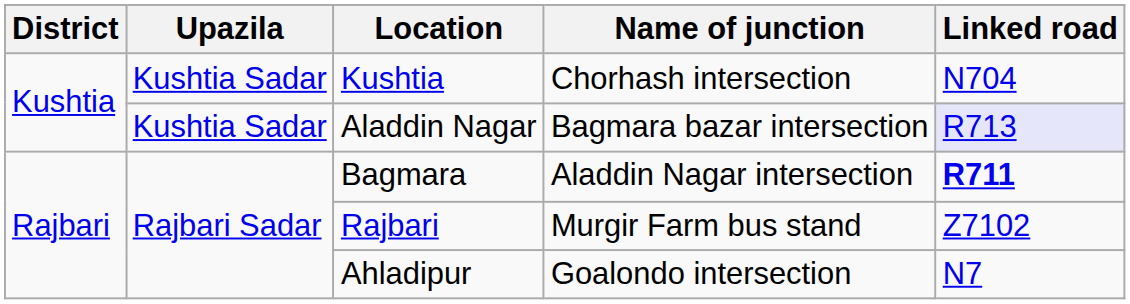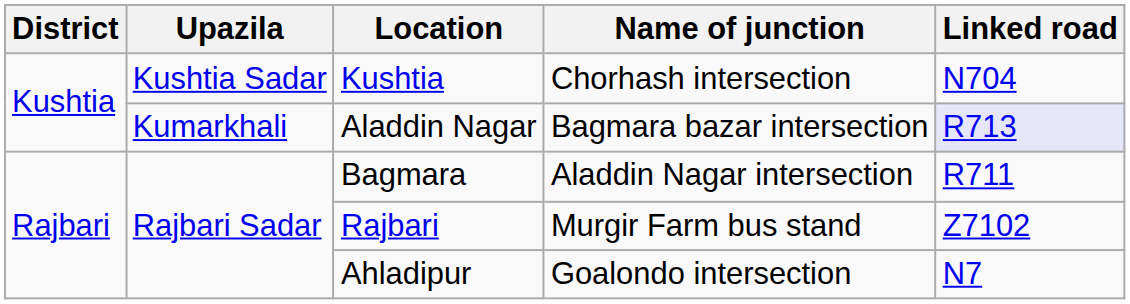Aladdin Nagar | Upazila: Kushtia Sadar -> Kumarkhali
Bagmara | Linked road: bold -> normal
